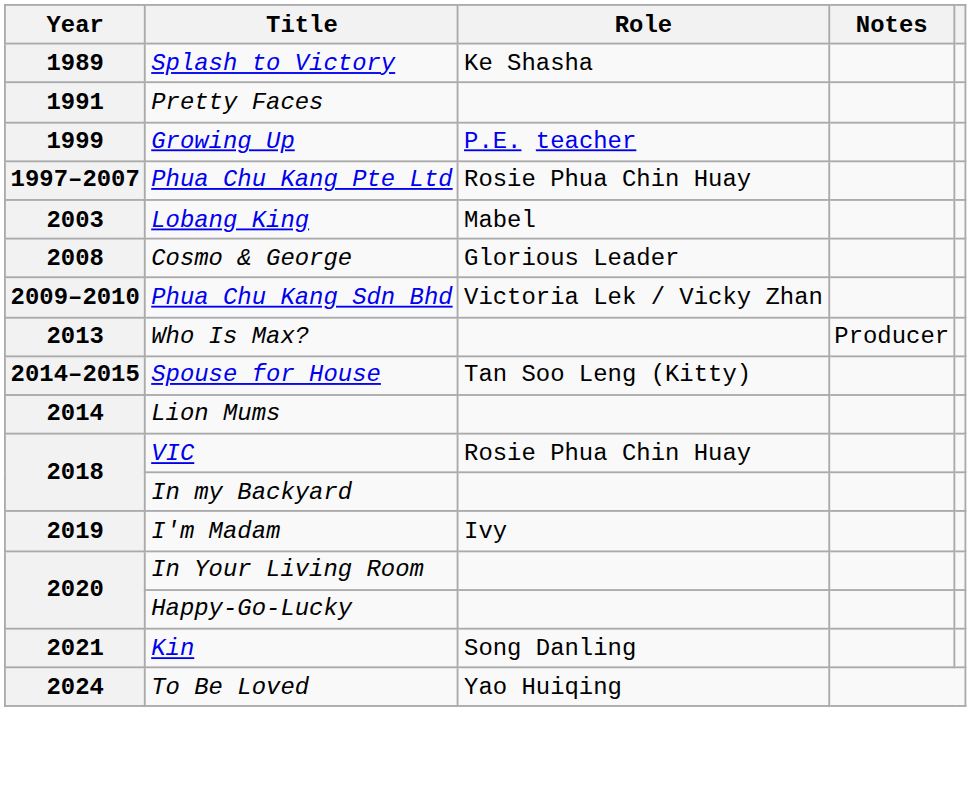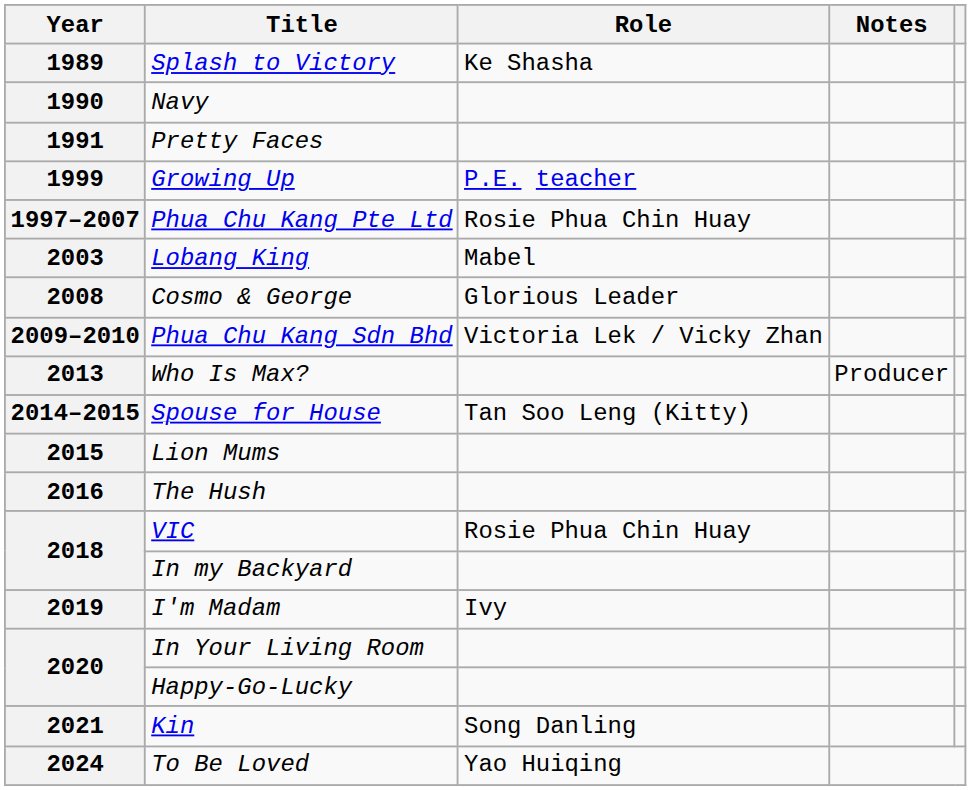+ row: 1990 | Navy
Lion Mums | Year: 2014 -> 2015
+ row: 2016 | The Hush
